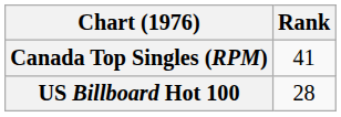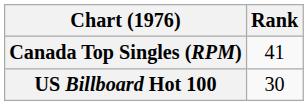US Billboard Hot 100 | Rank: 28 -> 30
